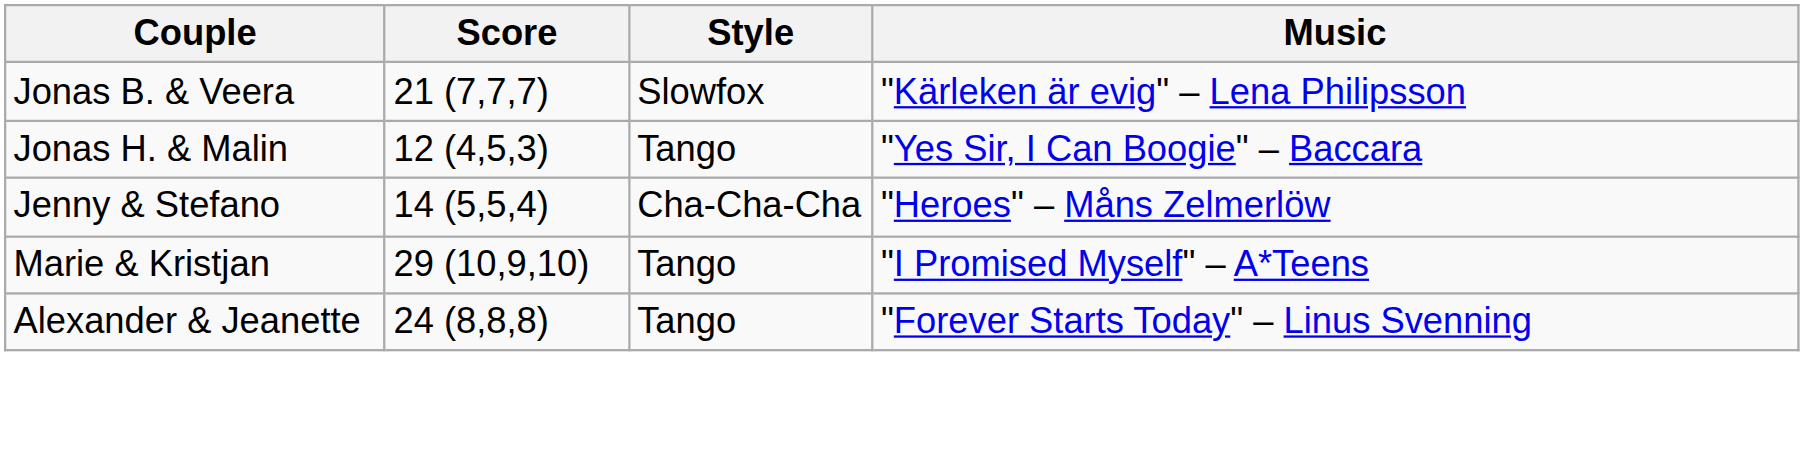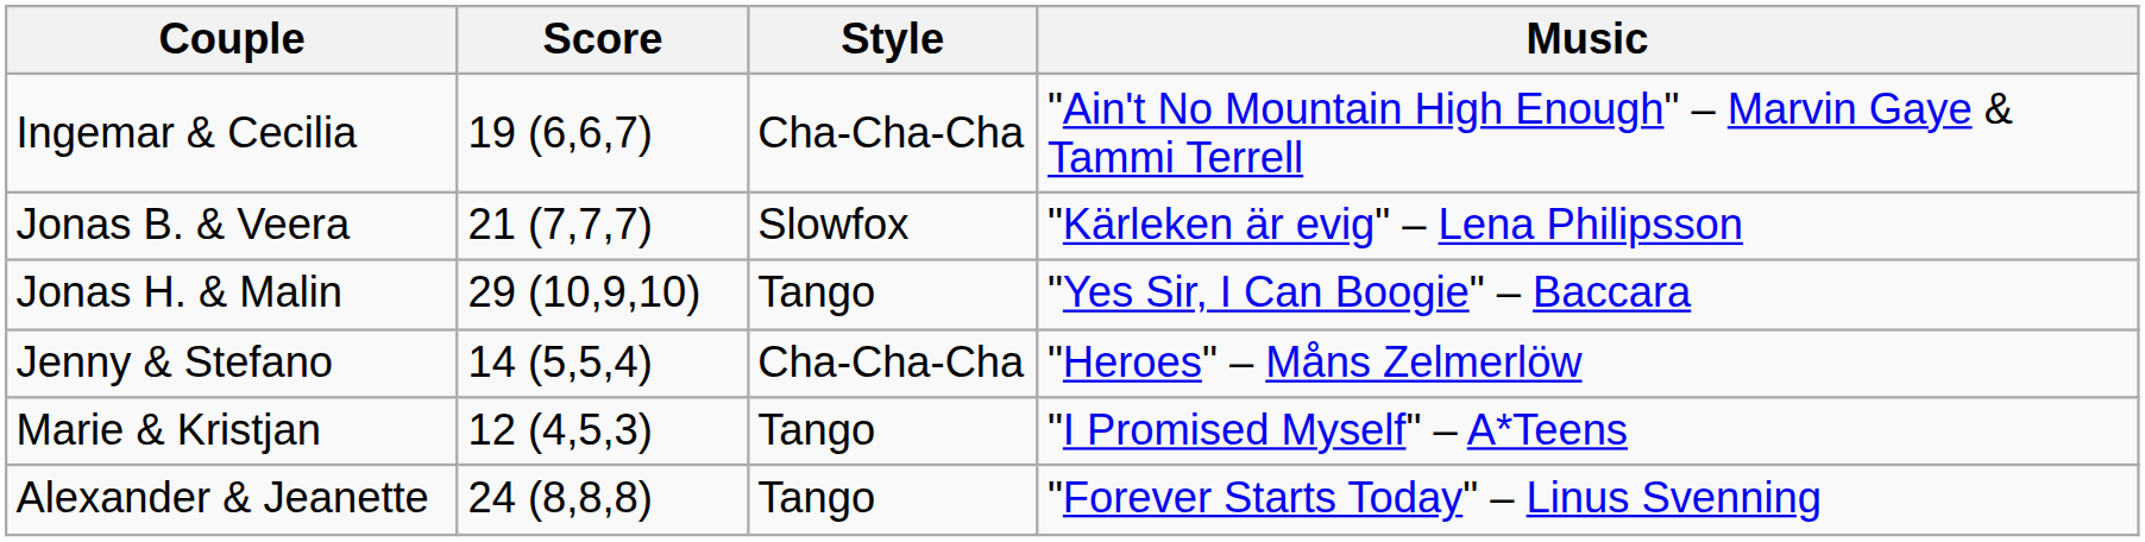+ row: Ingemar & Cecilia | 19 (6,6,7) | Cha-Cha-Cha | "Ain't No Mountain High Enough" – Marvin Gaye & Tammi Terrell
Jonas H. & Malin | Score: 12 (4,5,3) -> 29 (10,9,10)
Marie & Kristjan | Score: 29 (10,9,10) -> 12 (4,5,3)
